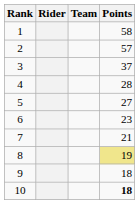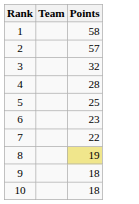- column: Rider
3 | Points: 37 -> 32
5 | Points: 27 -> 25
7 | Points: 21 -> 22
10 | Points: bold -> normal
